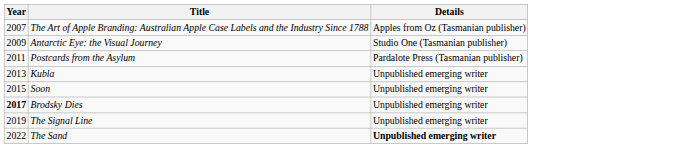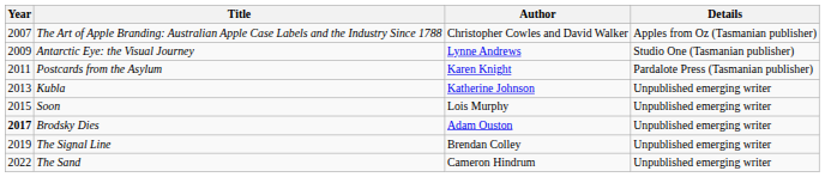+ column: Author | Christopher Cowles and David Walker | Lynne Andrews | Karen Knight | Katherine Johnson | Lois Murphy | Adam Ouston | Brendan Colley | Cameron Hindrum
The Sand | Details: bold -> normal
